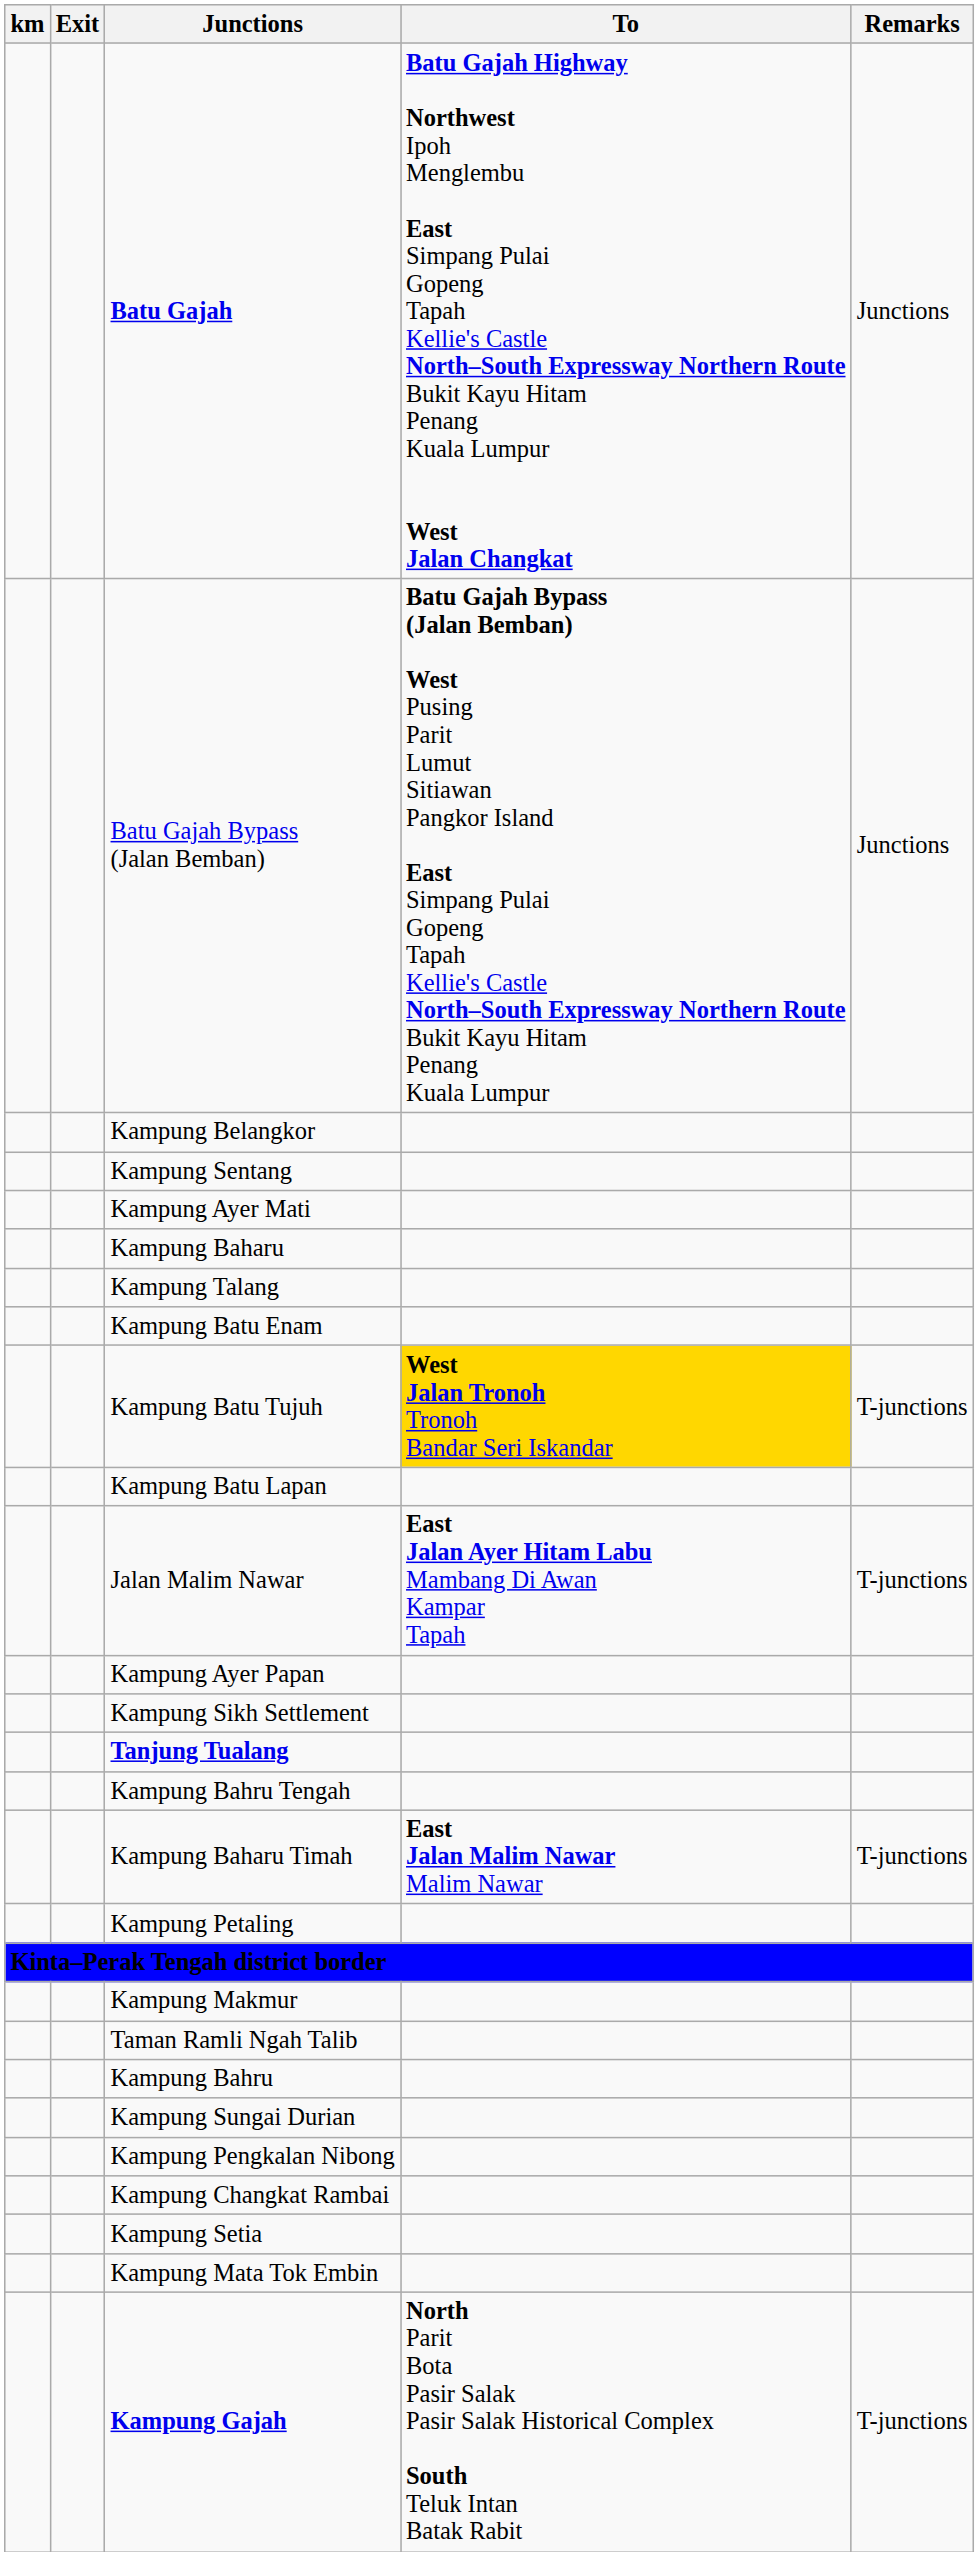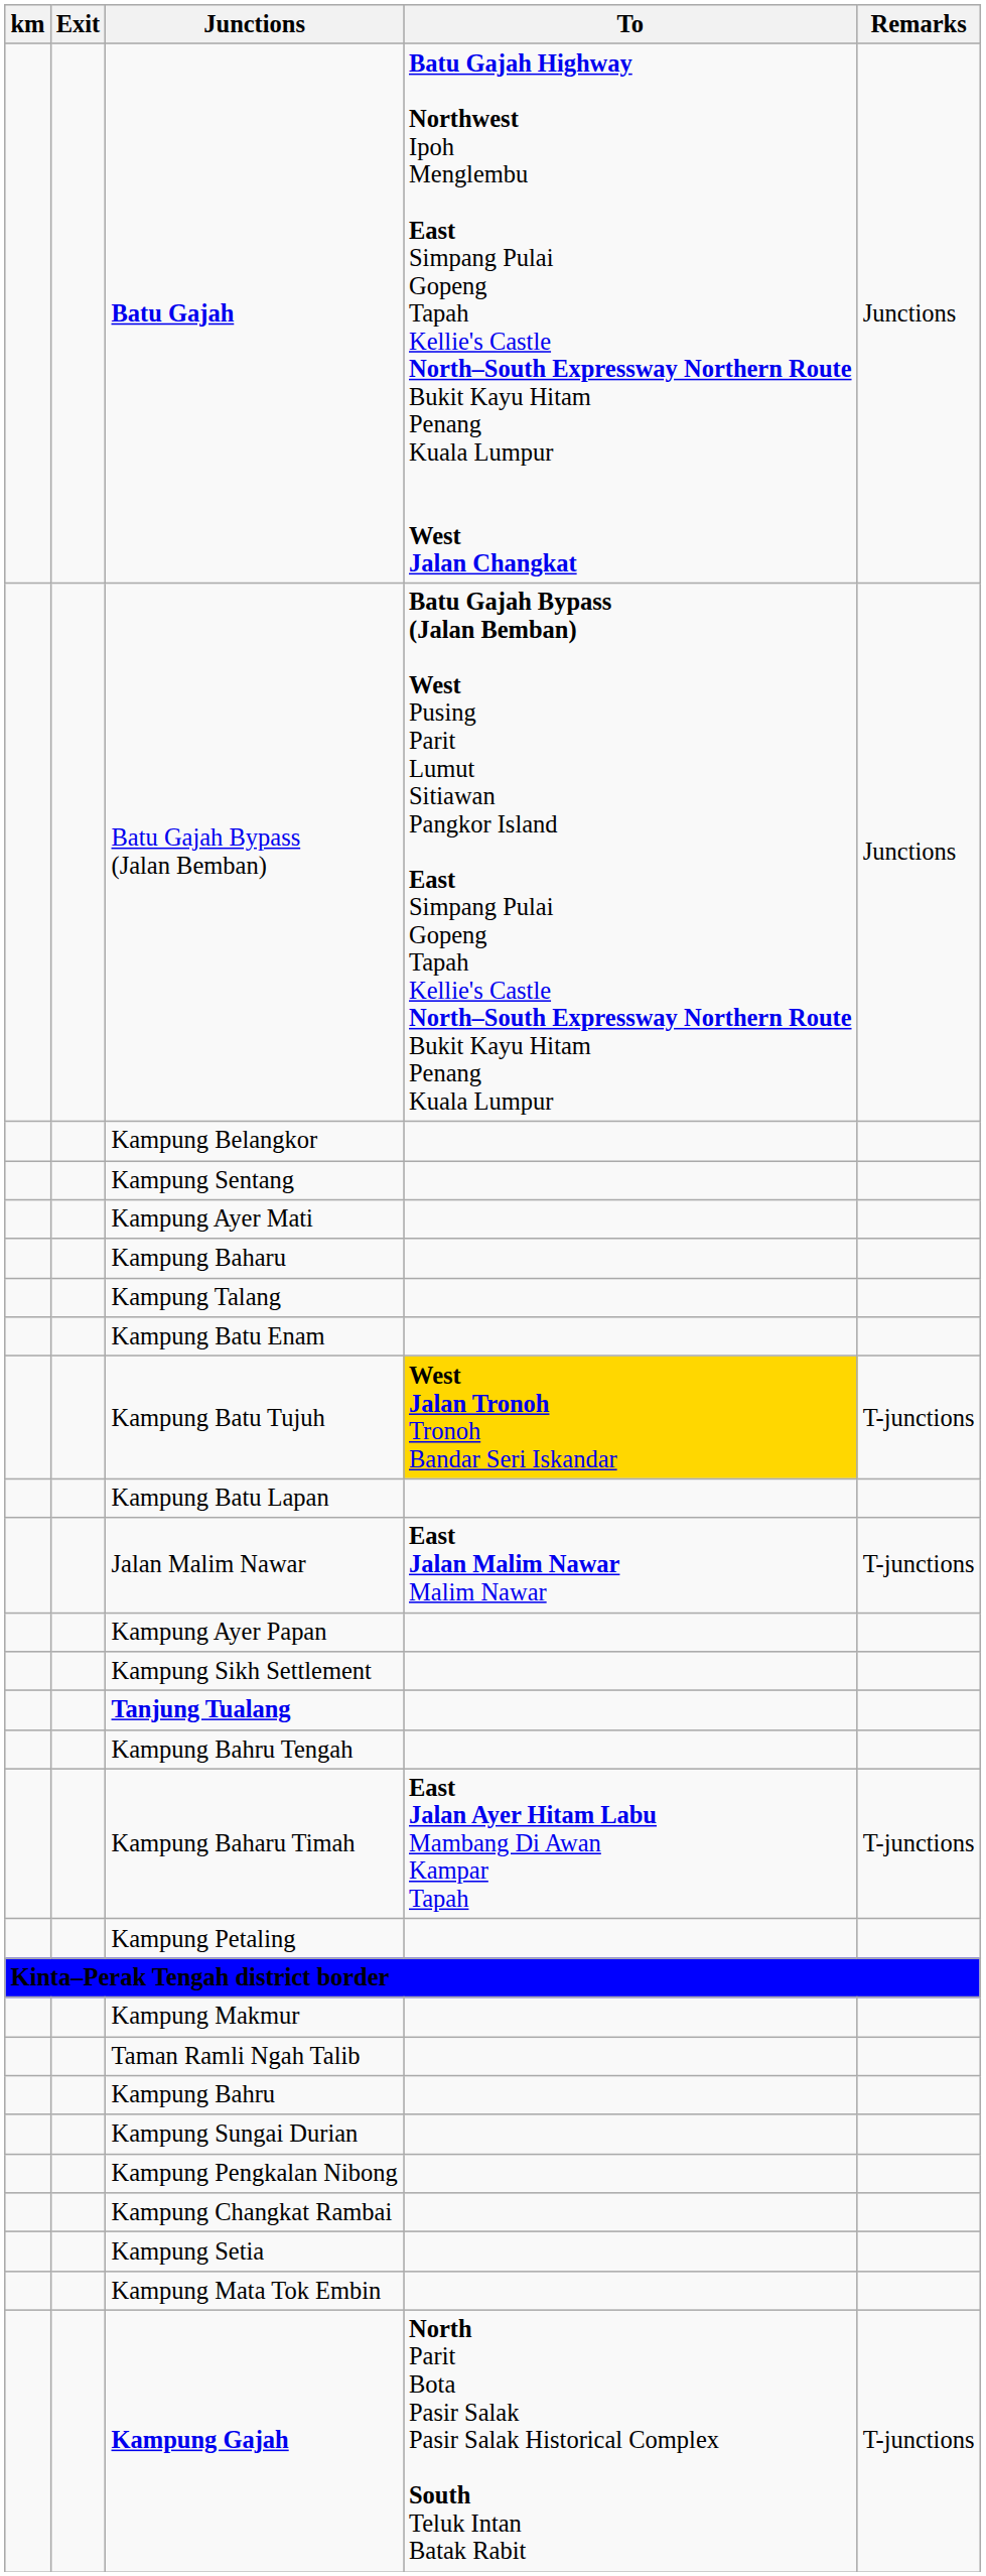Jalan Malim Nawar | To: East Jalan Ayer Hitam Labu Mambang Di Awan Kampar Tapah -> East Jalan Malim Nawar Malim Nawar
Kampung Baharu Timah | To: East Jalan Malim Nawar Malim Nawar -> East Jalan Ayer Hitam Labu Mambang Di Awan Kampar Tapah
